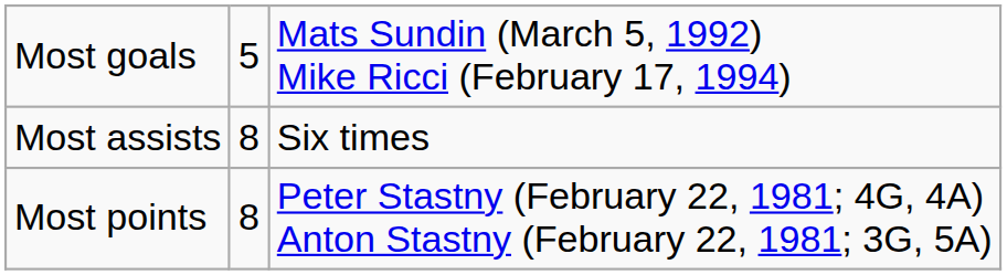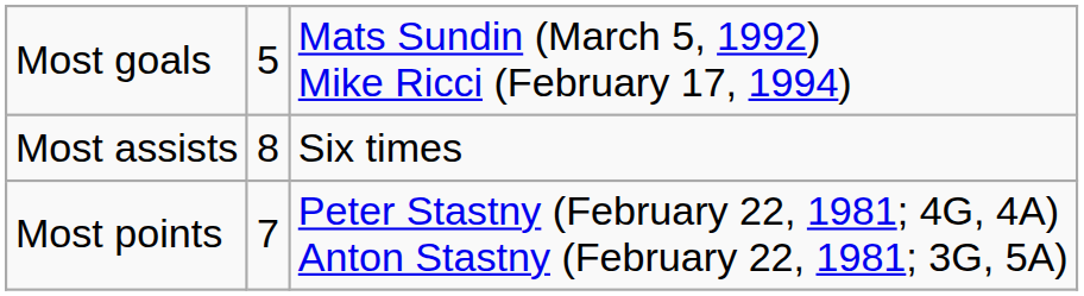Most points | column 2: 8 -> 7
